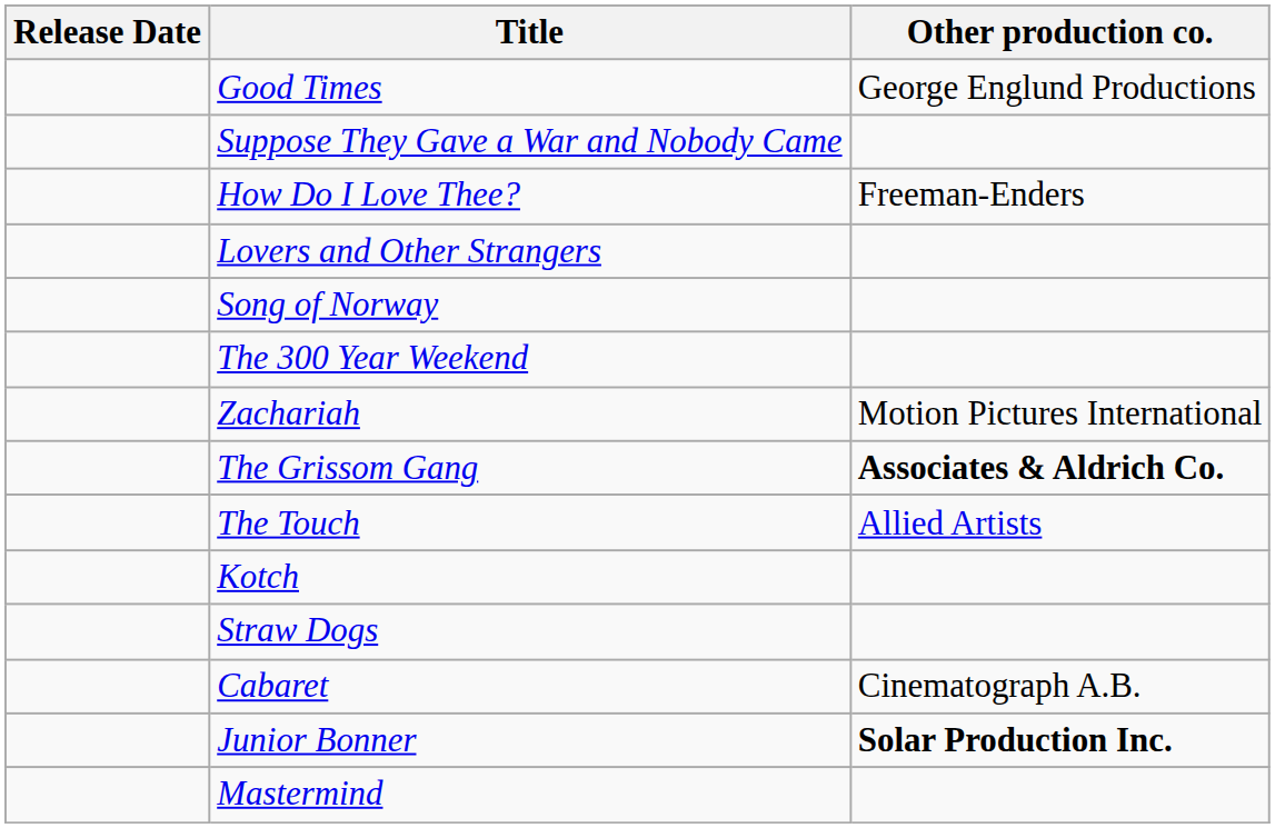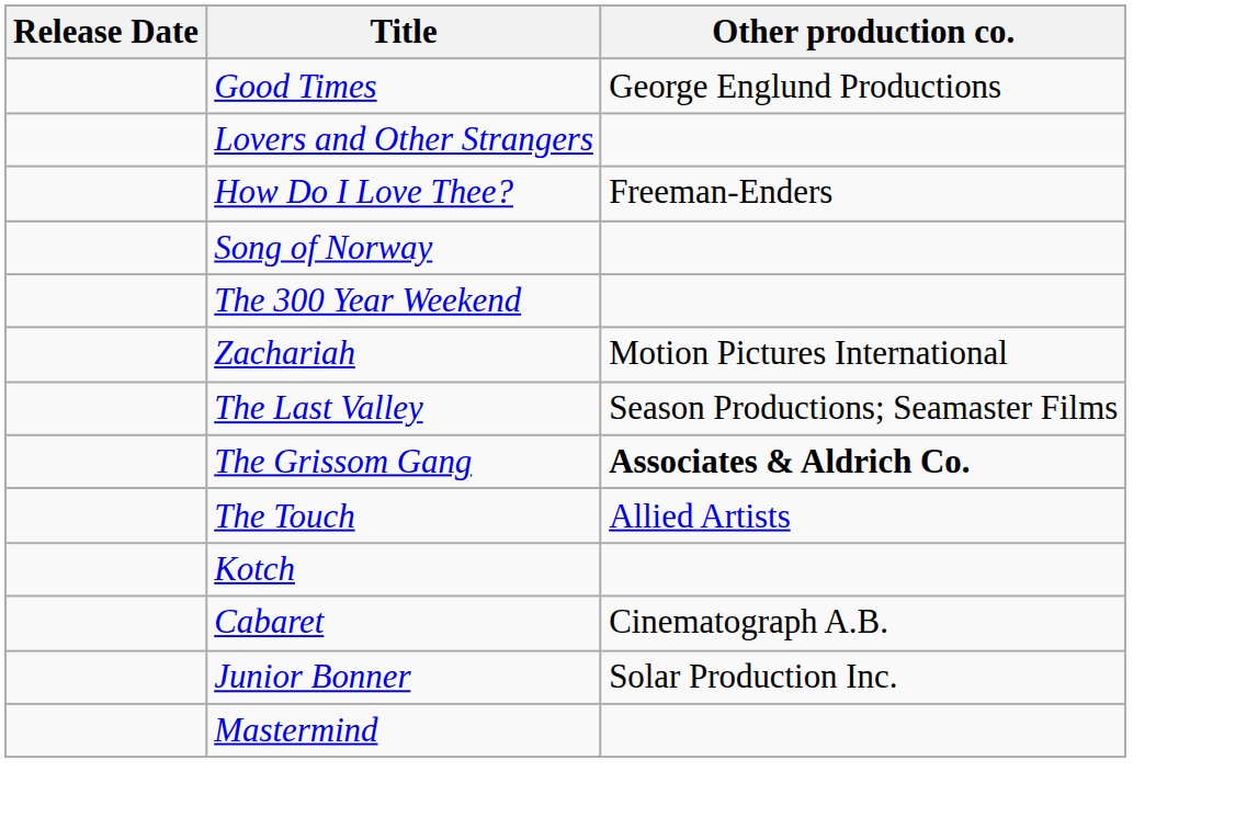- row: Suppose They Gave a War and Nobody Came
rows swapped: Lovers and Other Strangers <-> How Do I Love Thee?
+ row: The Last Valley | Season Productions; Seamaster Films
- row: Straw Dogs
Junior Bonner | Other production co.: bold -> normal
